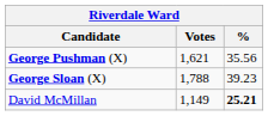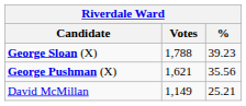rows swapped: George Sloan (X) <-> George Pushman (X)
David McMillan | %: bold -> normal
